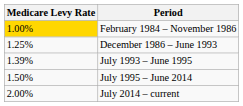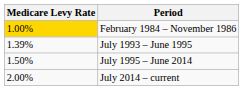- row: 1.25% | December 1986 – June 1993
